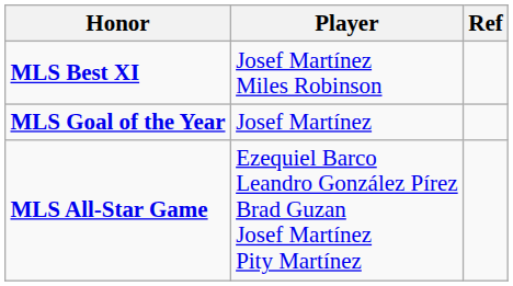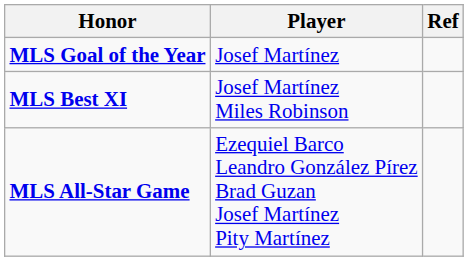rows swapped: MLS Best XI <-> MLS Goal of the Year
